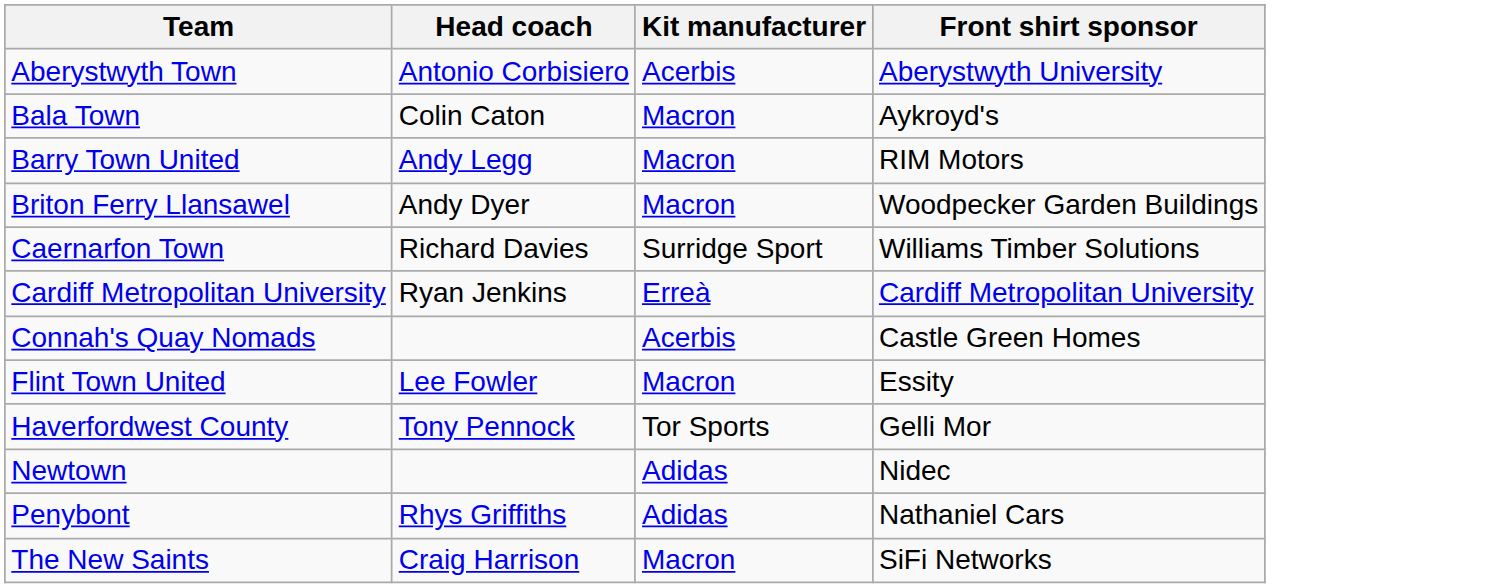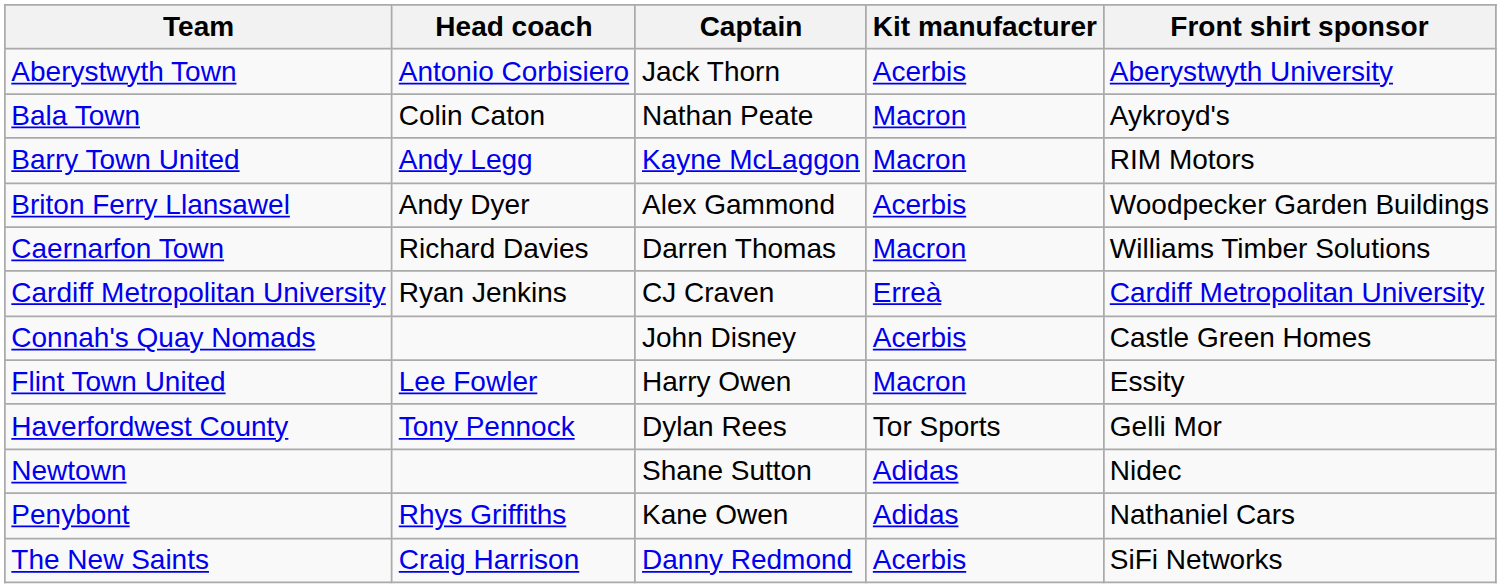+ column: Captain | Jack Thorn | Nathan Peate | Kayne McLaggon | Alex Gammond | Darren Thomas | CJ Craven | John Disney | Harry Owen | Dylan Rees | Shane Sutton | Kane Owen | Danny Redmond
Briton Ferry Llansawel | Kit manufacturer: Macron -> Acerbis
Caernarfon Town | Kit manufacturer: Surridge Sport -> Macron
The New Saints | Kit manufacturer: Macron -> Acerbis
